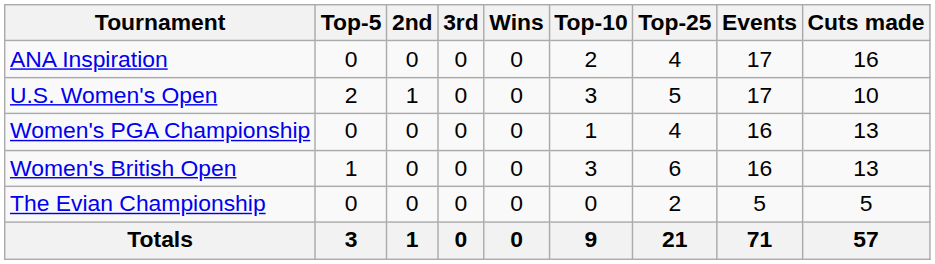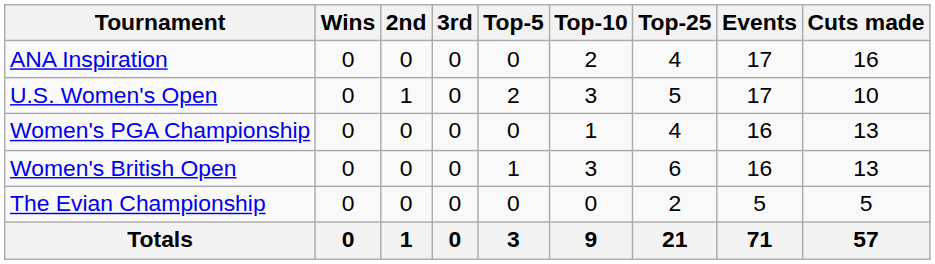columns swapped: Wins <-> Top-5
